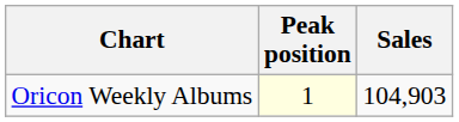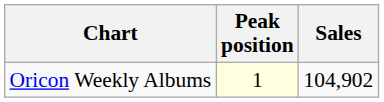Oricon Weekly Albums | Sales: 104,903 -> 104,902
